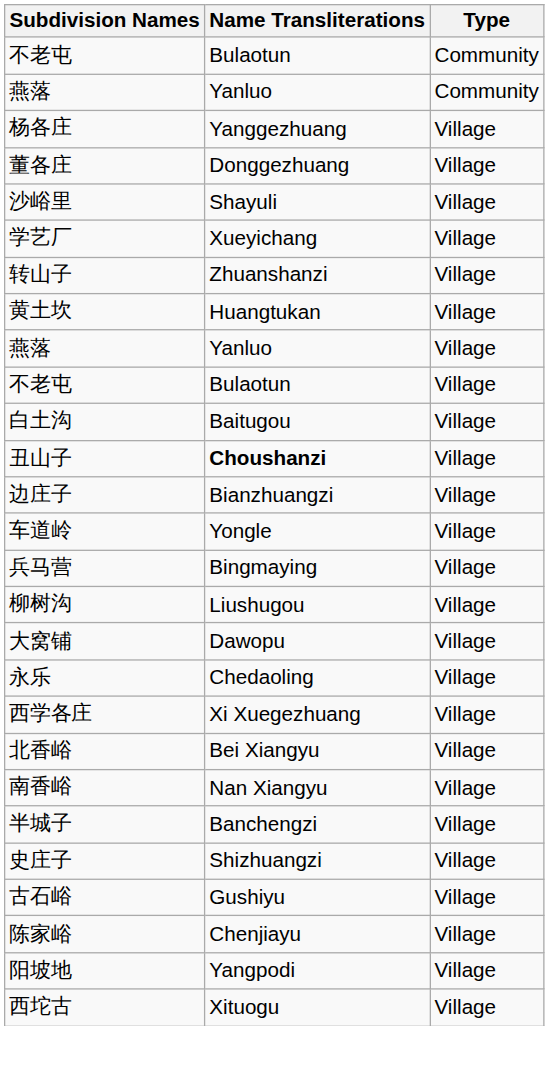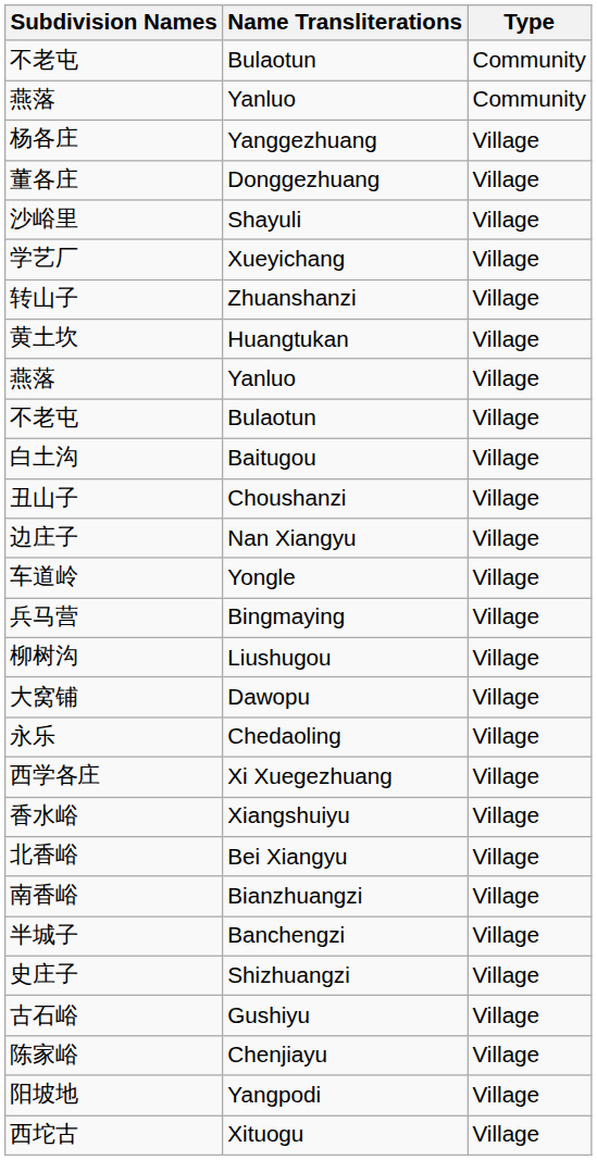丑山子 | Name Transliterations: bold -> normal
边庄子 | Name Transliterations: Bianzhuangzi -> Nan Xiangyu
+ row: 香水峪 | Xiangshuiyu | Village
南香峪 | Name Transliterations: Nan Xiangyu -> Bianzhuangzi
